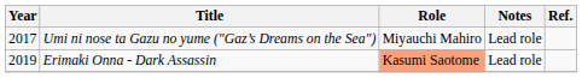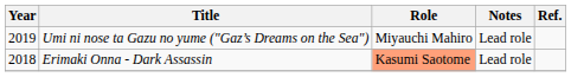Umi ni nose ta Gazu no yume ("Gaz’s Dreams on the Sea") | Year: 2017 -> 2019
Erimaki Onna - Dark Assassin | Year: 2019 -> 2018
